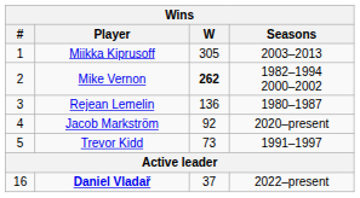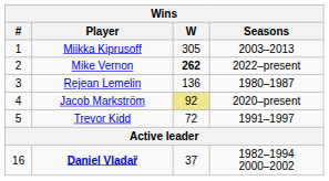Mike Vernon | Seasons: 1982–1994 2000–2002 -> 2022–present
Jacob Markström | W: no background -> khaki background
Trevor Kidd | W: 73 -> 72
Daniel Vladař | Seasons: 2022–present -> 1982–1994 2000–2002
